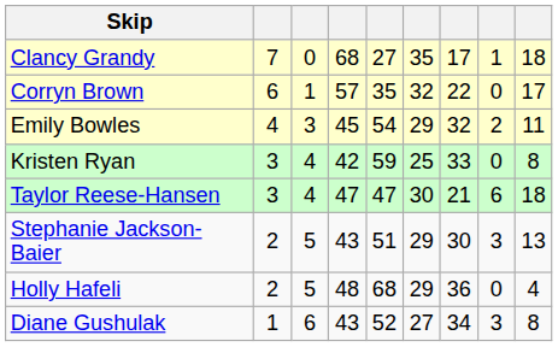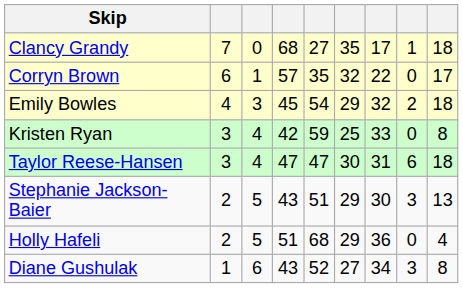Emily Bowles | column 9: 11 -> 18
Taylor Reese-Hansen | column 7: 21 -> 31
Holly Hafeli | column 4: 48 -> 51
